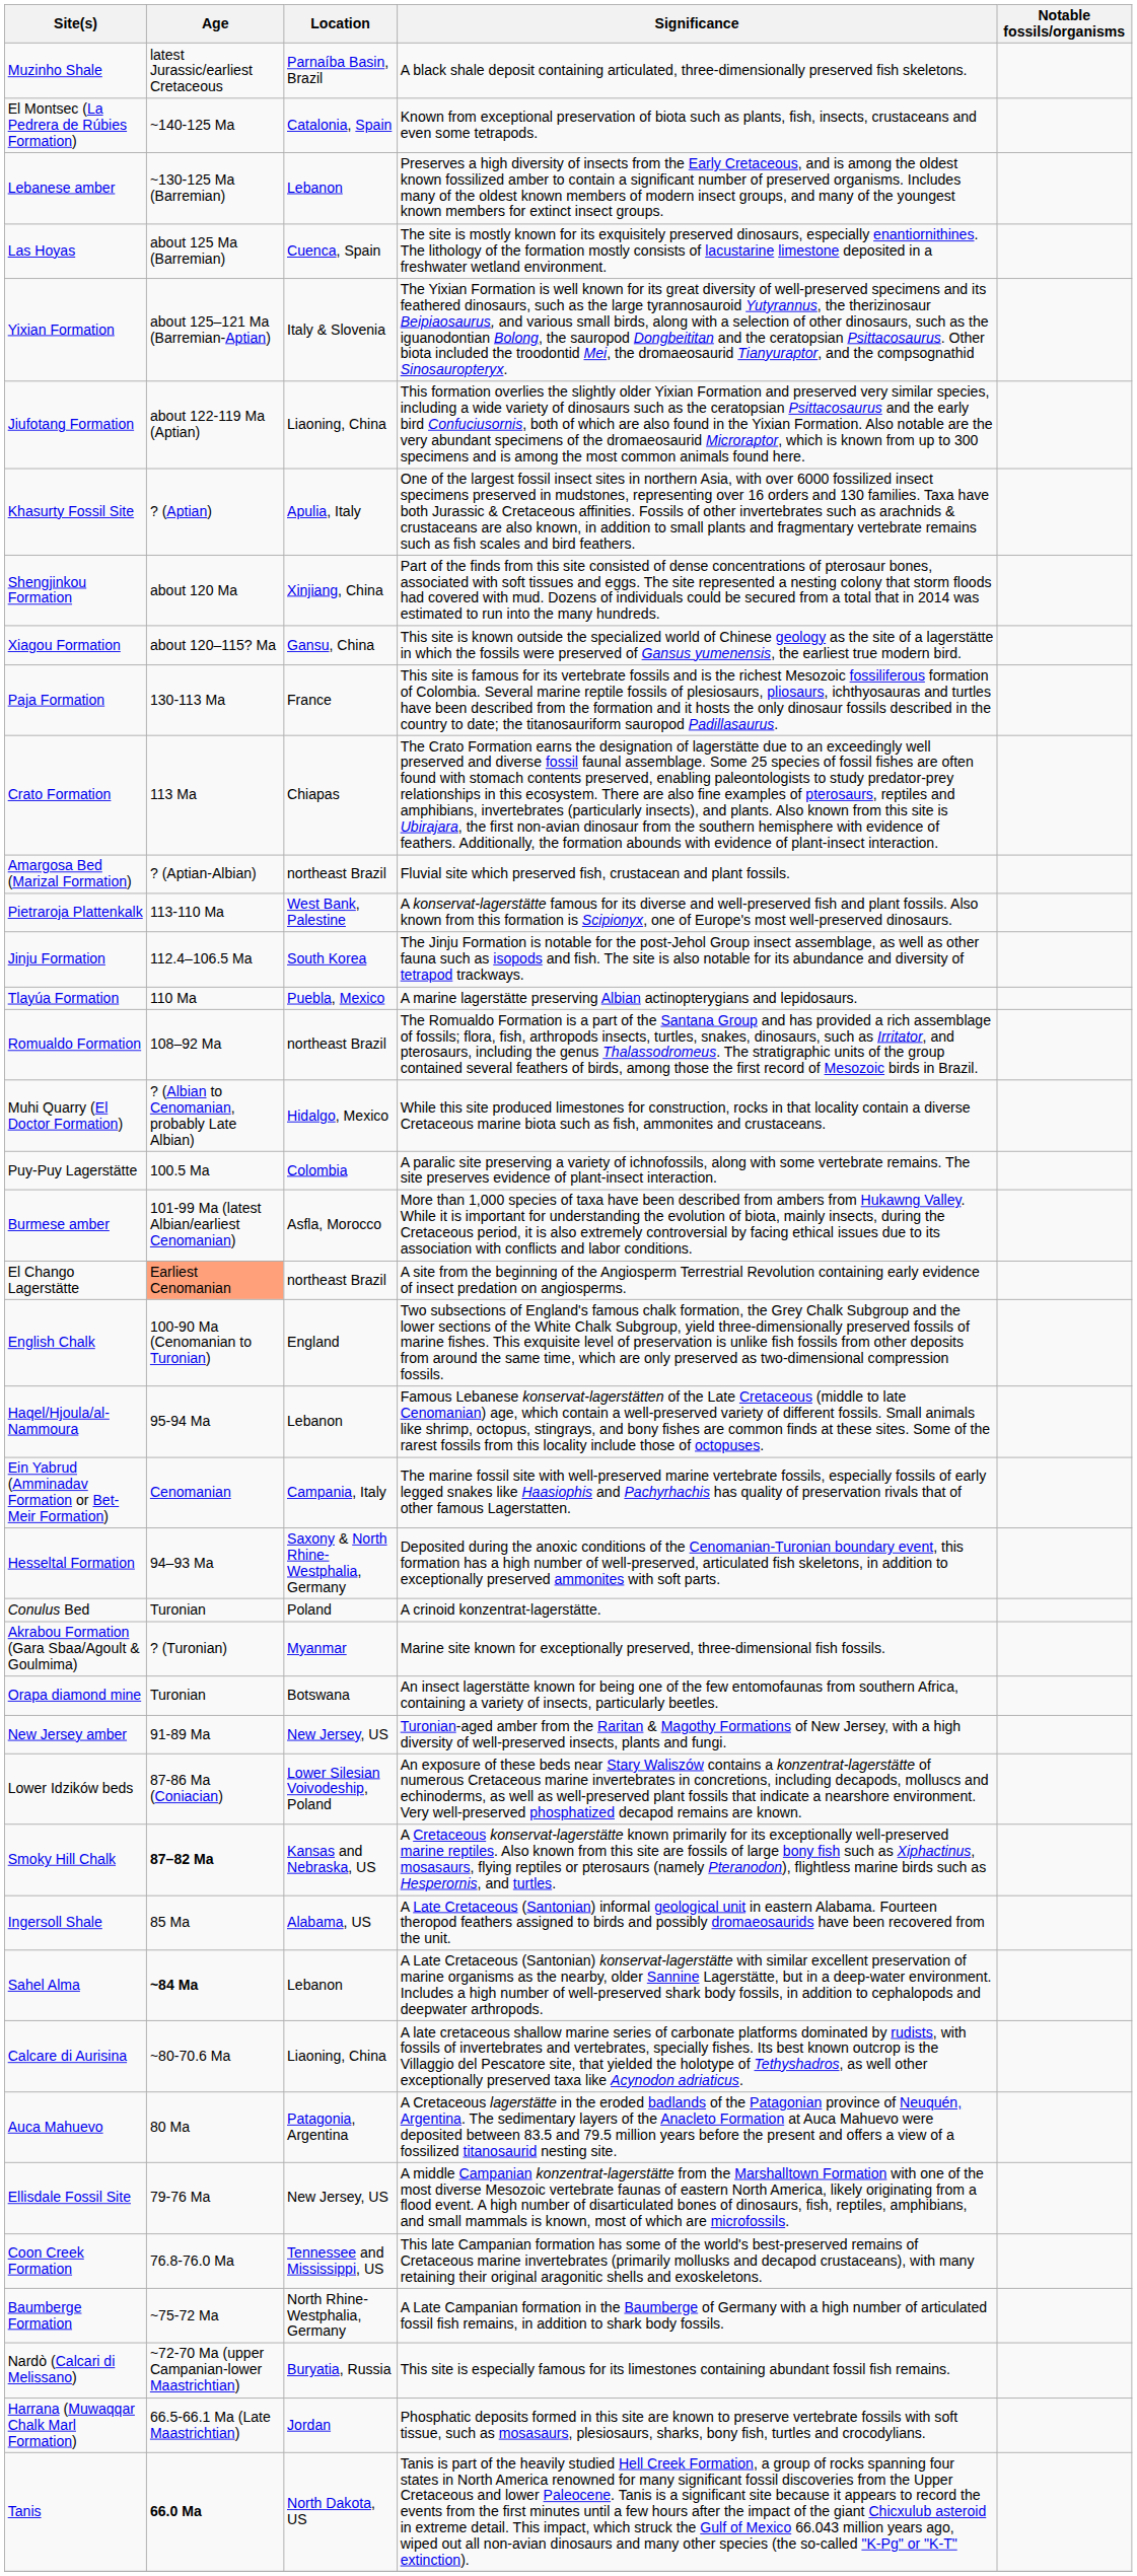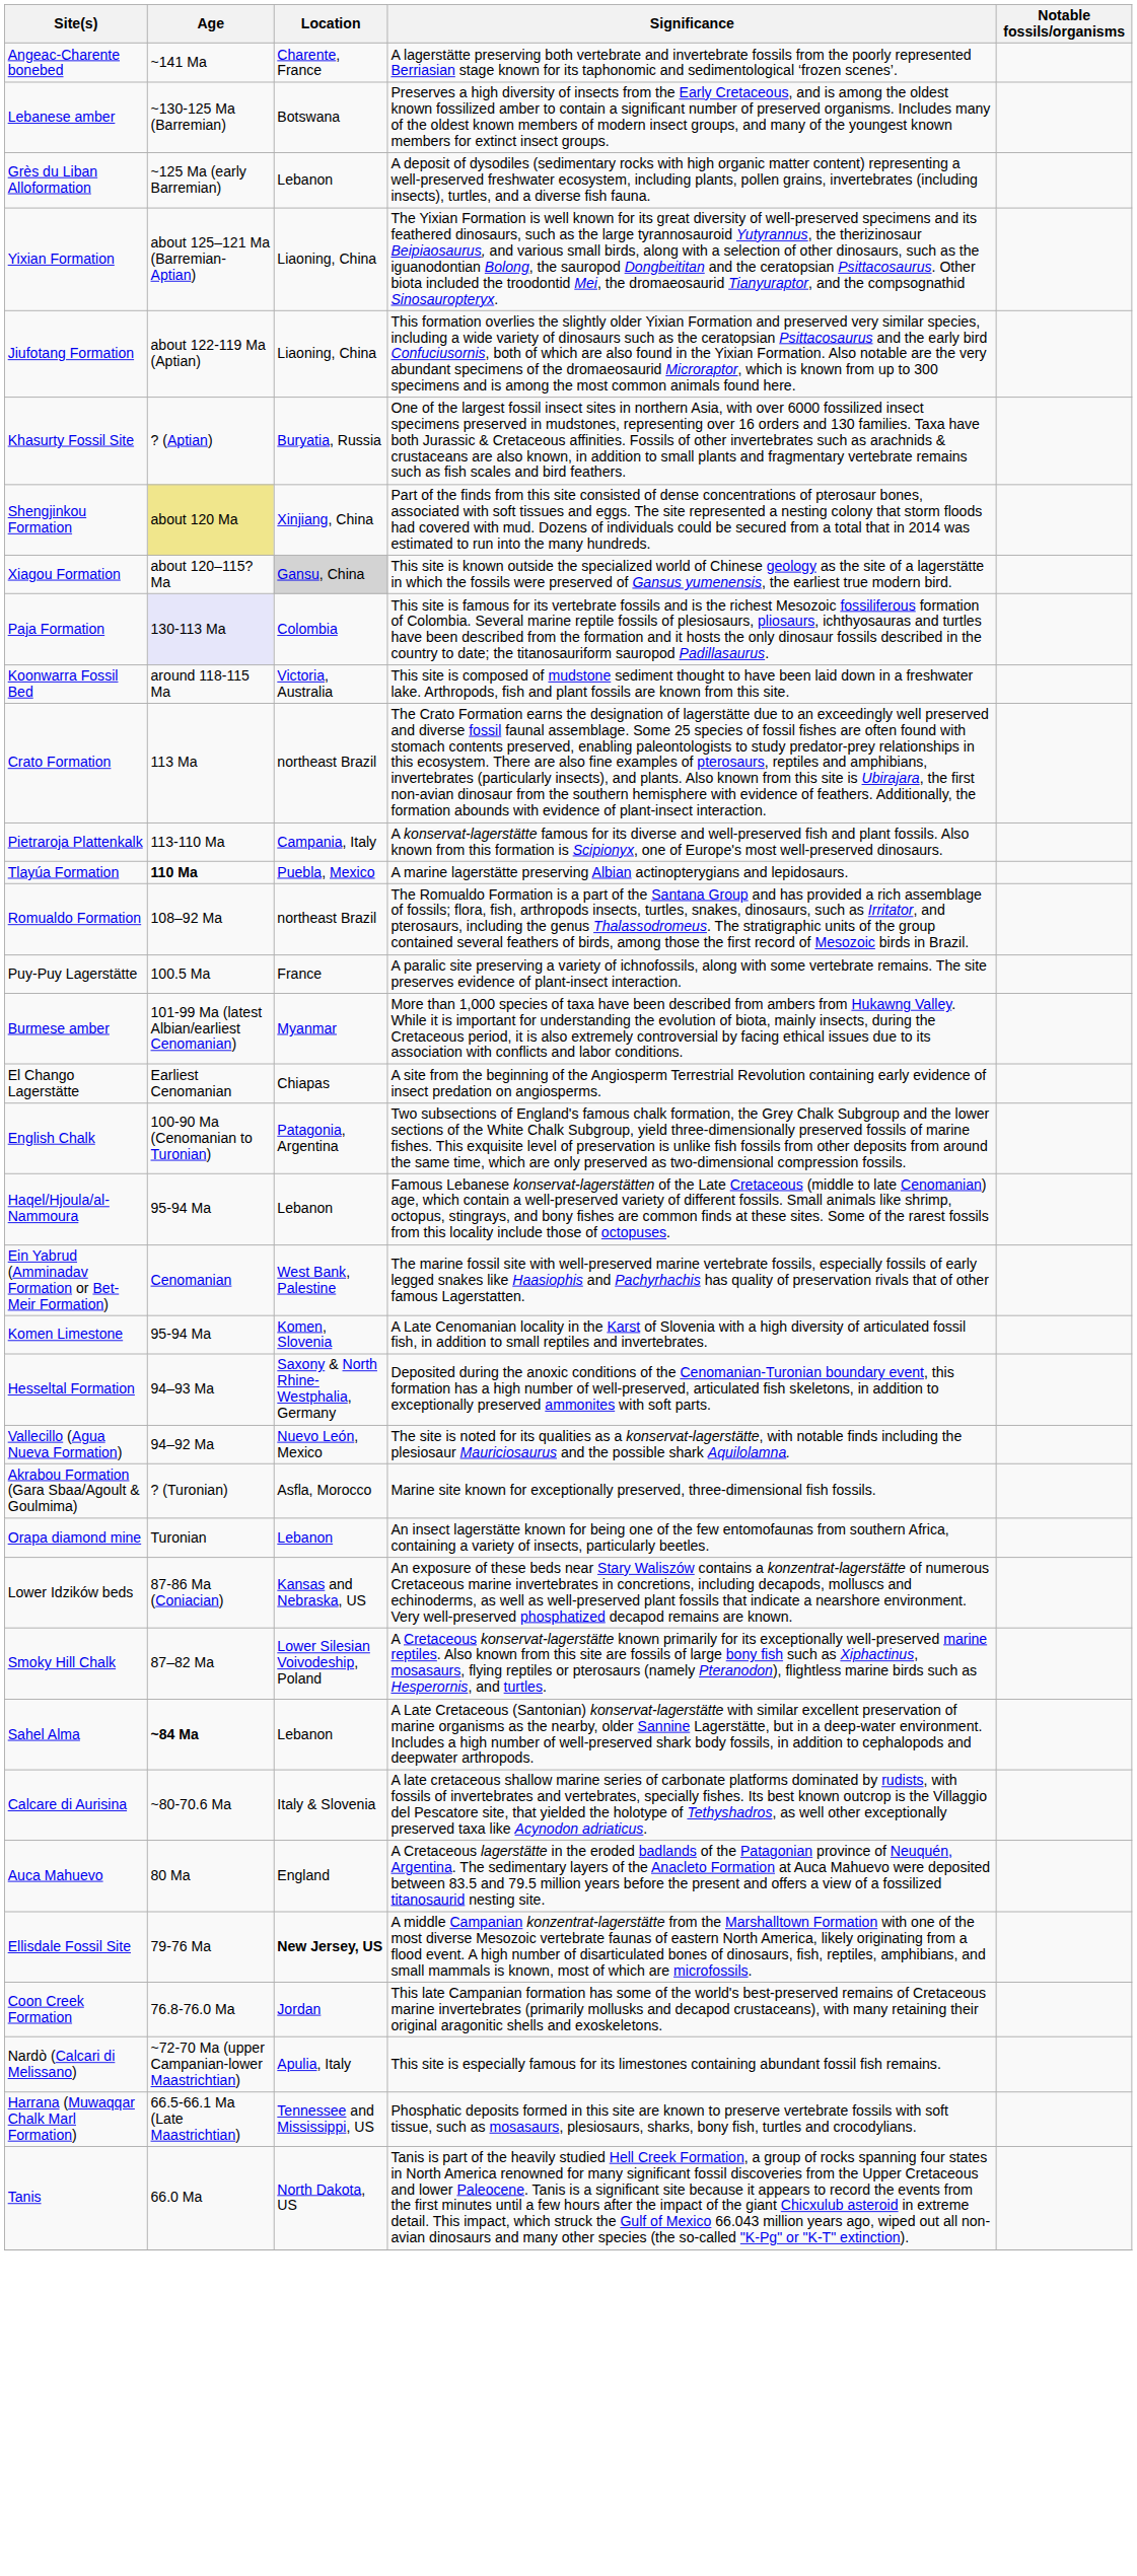- row: Muzinho Shale | latest Jurassic/earliest Cretaceous | Parnaíba Basin, Brazil | A black shale deposit containing articulated, three-dimensionally preserved fish skeletons.
+ row: Angeac-Charente bonebed | ~141 Ma | Charente, France | A lagerstätte preserving both vertebrate and invertebrate fossils from the poorly represented Berriasian stage known for its taphonomic and sedimentological ‘frozen scenes’.
- row: El Montsec (La Pedrera de Rúbies Formation) | ~140-125 Ma | Catalonia, Spain | Known from exceptional preservation of biota such as plants, fish, insects, crustaceans and even some tetrapods.
Lebanese amber | Location: Lebanon -> Botswana
+ row: Grès du Liban Alloformation | ~125 Ma (early Barremian) | Lebanon | A deposit of dysodiles (sedimentary rocks with high organic matter content) representing a well-preserved freshwater ecosystem, including plants, pollen grains, invertebrates (including insects), turtles, and a diverse fish fauna.
- row: Las Hoyas | about 125 Ma (Barremian) | Cuenca, Spain | The site is mostly known for its exquisitely preserved dinosaurs, especially enantiornithines. The lithology of the formation mostly consists of lacustarine limestone deposited in a freshwater wetland environment.
Yixian Formation | Location: Italy & Slovenia -> Liaoning, China
Khasurty Fossil Site | Location: Apulia, Italy -> Buryatia, Russia
Shengjinkou Formation | Age: no background -> khaki background
Xiagou Formation | Location: no background -> lightgrey background
Paja Formation | Age: no background -> lavender background
Paja Formation | Location: France -> Colombia
+ row: Koonwarra Fossil Bed | around 118-115 Ma | Victoria, Australia | This site is composed of mudstone sediment thought to have been laid down in a freshwater lake. Arthropods, fish and plant fossils are known from this site.
Crato Formation | Location: Chiapas -> northeast Brazil
- row: Amargosa Bed (Marizal Formation) | ? (Aptian-Albian) | northeast Brazil | Fluvial site which preserved fish, crustacean and plant fossils.
Pietraroja Plattenkalk | Location: West Bank, Palestine -> Campania, Italy
- row: Jinju Formation | 112.4–106.5 Ma | South Korea | The Jinju Formation is notable for the post-Jehol Group insect assemblage, as well as other fauna such as isopods and fish. The site is also notable for its abundance and diversity of tetrapod trackways.
Tlayúa Formation | Age: normal -> bold
- row: Muhi Quarry (El Doctor Formation) | ? (Albian to Cenomanian, probably Late Albian) | Hidalgo, Mexico | While this site produced limestones for construction, rocks in that locality contain a diverse Cretaceous marine biota such as fish, ammonites and crustaceans.
Puy-Puy Lagerstätte | Location: Colombia -> France
Burmese amber | Location: Asfla, Morocco -> Myanmar
El Chango Lagerstätte | Age: lightsalmon background -> no background
El Chango Lagerstätte | Location: northeast Brazil -> Chiapas
English Chalk | Location: England -> Patagonia, Argentina
Ein Yabrud (Amminadav Formation or Bet-Meir Formation) | Location: Campania, Italy -> West Bank, Palestine
+ row: Komen Limestone | 95-94 Ma | Komen, Slovenia | A Late Cenomanian locality in the Karst of Slovenia with a high diversity of articulated fossil fish, in addition to small reptiles and invertebrates.
+ row: Vallecillo (Agua Nueva Formation) | 94–92 Ma | Nuevo León, Mexico | The site is noted for its qualities as a konservat-lagerstätte, with notable finds including the plesiosaur Mauriciosaurus and the possible shark Aquilolamna.
- row: Conulus Bed | Turonian | Poland | A crinoid konzentrat-lagerstätte.
Akrabou Formation (Gara Sbaa/Agoult & Goulmima) | Location: Myanmar -> Asfla, Morocco
Orapa diamond mine | Location: Botswana -> Lebanon
- row: New Jersey amber | 91-89 Ma | New Jersey, US | Turonian-aged amber from the Raritan & Magothy Formations of New Jersey, with a high diversity of well-preserved insects, plants and fungi.
Lower Idzików beds | Location: Lower Silesian Voivodeship, Poland -> Kansas and Nebraska, US
Smoky Hill Chalk | Age: bold -> normal
Smoky Hill Chalk | Location: Kansas and Nebraska, US -> Lower Silesian Voivodeship, Poland
- row: Ingersoll Shale | 85 Ma | Alabama, US | A Late Cretaceous (Santonian) informal geological unit in eastern Alabama. Fourteen theropod feathers assigned to birds and possibly dromaeosaurids have been recovered from the unit.
Calcare di Aurisina | Location: Liaoning, China -> Italy & Slovenia
Auca Mahuevo | Location: Patagonia, Argentina -> England
Ellisdale Fossil Site | Location: normal -> bold
Coon Creek Formation | Location: Tennessee and Mississippi, US -> Jordan
- row: Baumberge Formation | ~75-72 Ma | North Rhine-Westphalia, Germany | A Late Campanian formation in the Baumberge of Germany with a high number of articulated fossil fish remains, in addition to shark body fossils.
Nardò (Calcari di Melissano) | Location: Buryatia, Russia -> Apulia, Italy
Harrana (Muwaqqar Chalk Marl Formation) | Location: Jordan -> Tennessee and Mississippi, US
Tanis | Age: bold -> normal
